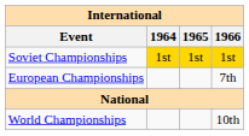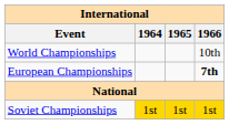rows swapped: World Championships <-> Soviet Championships
European Championships | 1966: normal -> bold
